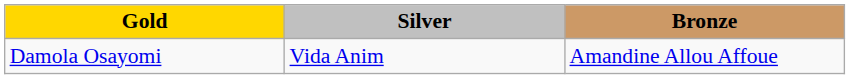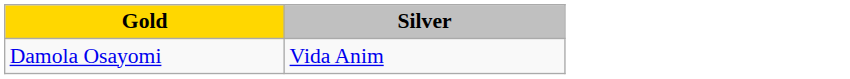- column: Bronze | Amandine Allou Affoue
